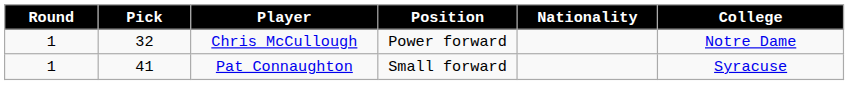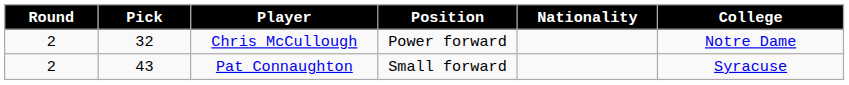Chris McCullough | Round: 1 -> 2
Pat Connaughton | Round: 1 -> 2
Pat Connaughton | Pick: 41 -> 43
